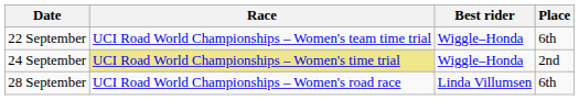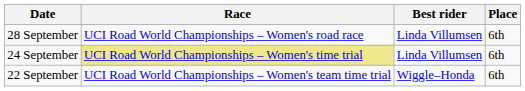rows swapped: 22 September <-> 28 September
24 September | Best rider: Wiggle–Honda -> Linda Villumsen
24 September | Place: 2nd -> 6th
